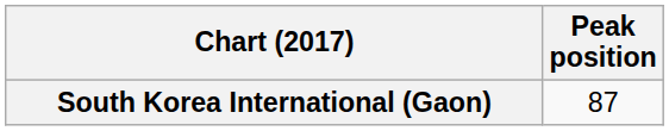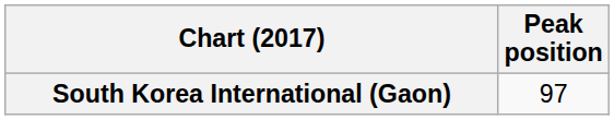South Korea International (Gaon) | Peak position: 87 -> 97
